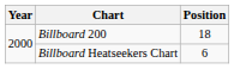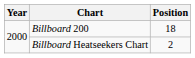Billboard Heatseekers Chart | Position: 6 -> 2
